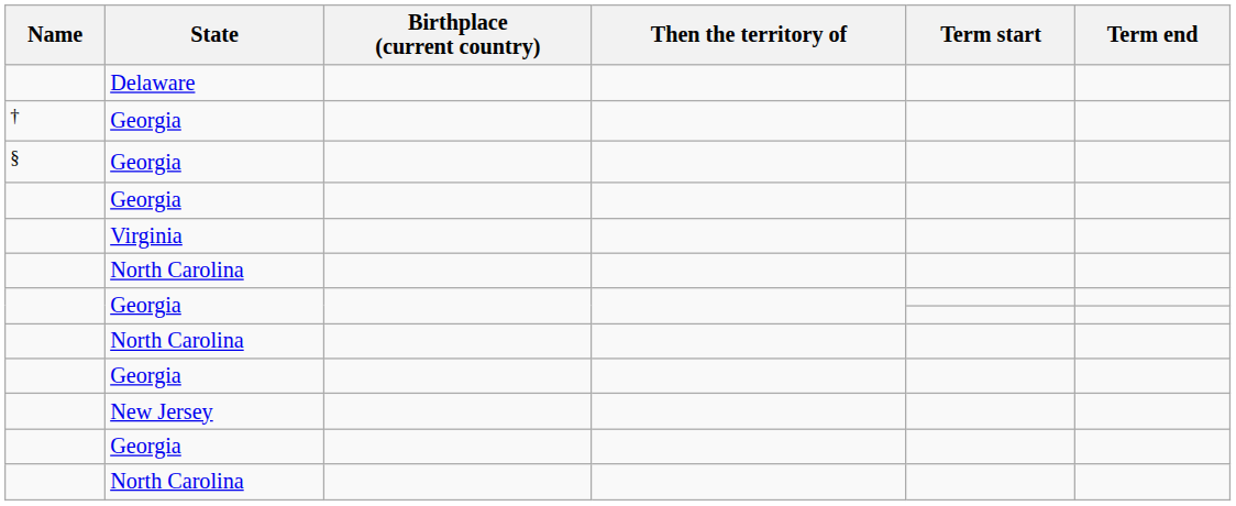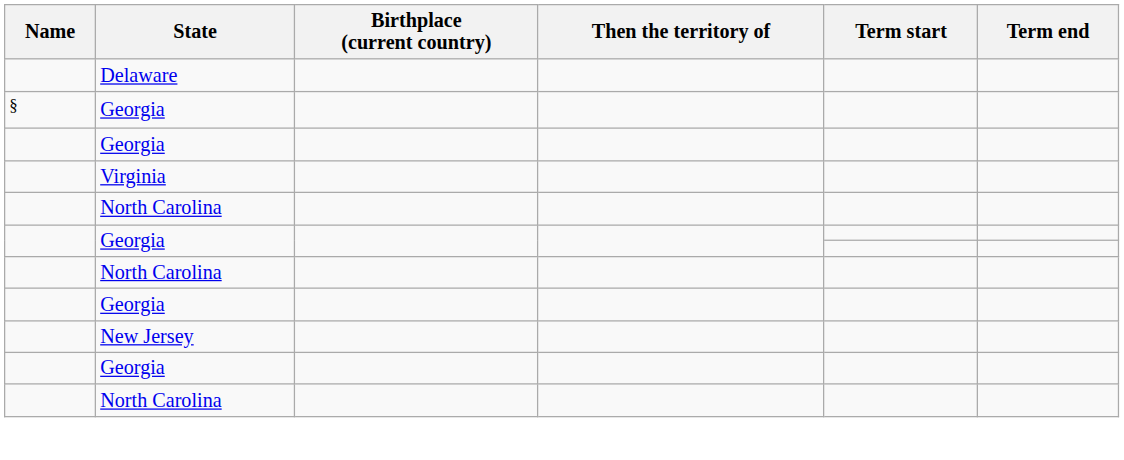- row: † | Georgia
